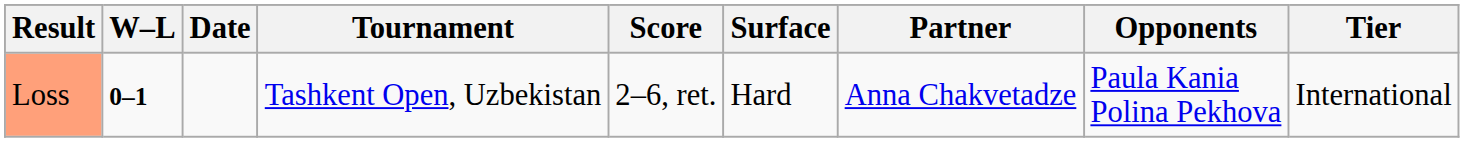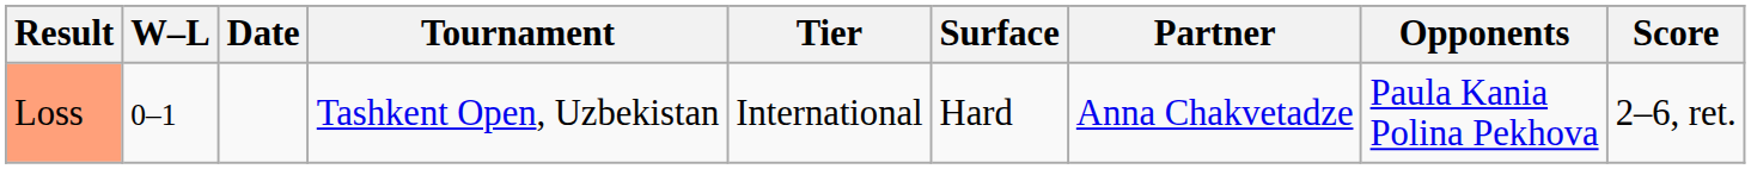columns swapped: Tier <-> Score
Loss | W–L: bold -> normal
